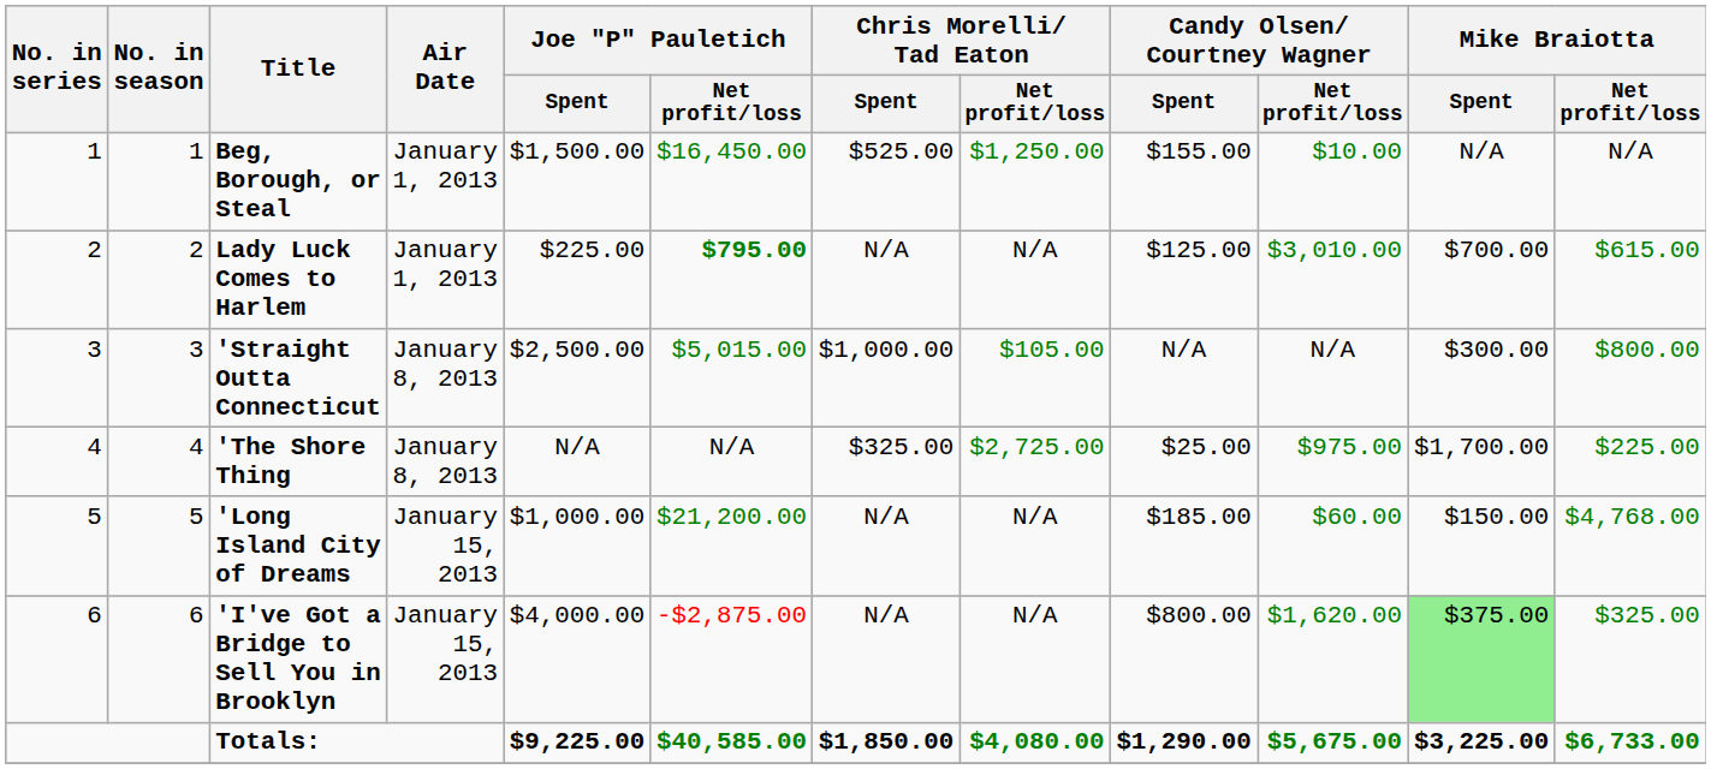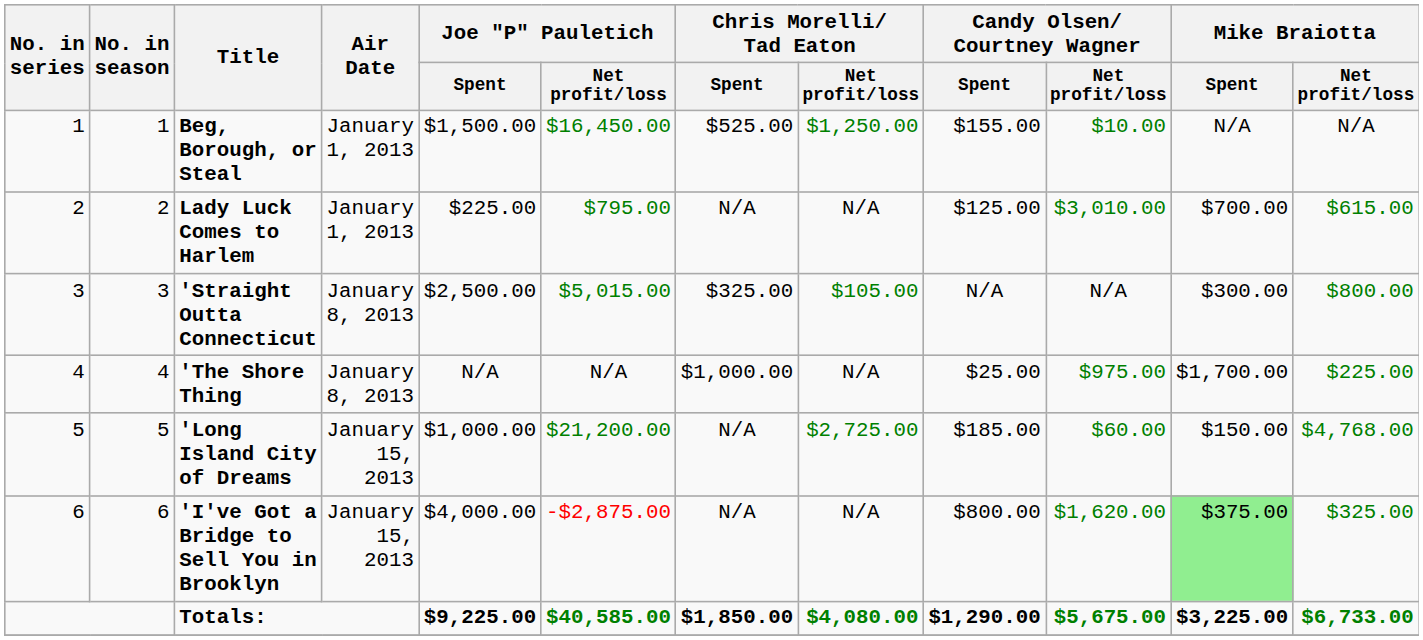Lady Luck Comes to Harlem | Joe "P" Pauletich / Net profit/loss: bold -> normal
'Straight Outta Connecticut | Chris Morelli/ Tad Eaton / Spent: $1,000.00 -> $325.00
'The Shore Thing | Chris Morelli/ Tad Eaton / Spent: $325.00 -> $1,000.00
'The Shore Thing | Chris Morelli/ Tad Eaton / Net profit/loss: $2,725.00 -> N/A
'Long Island City of Dreams | Chris Morelli/ Tad Eaton / Net profit/loss: N/A -> $2,725.00
